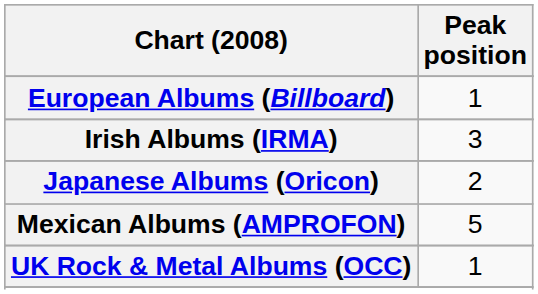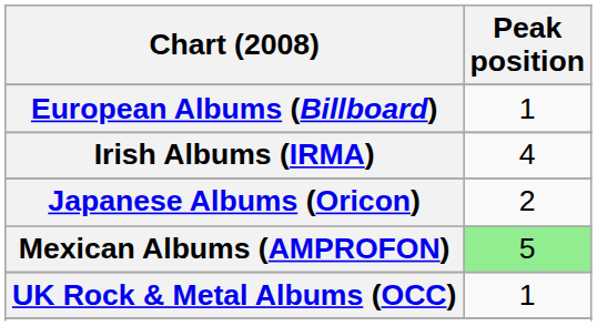Irish Albums (IRMA) | Peak position: 3 -> 4
Mexican Albums (AMPROFON) | Peak position: no background -> lightgreen background
